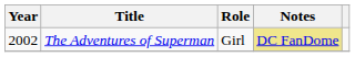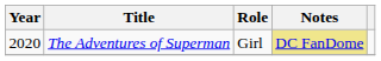The Adventures of Superman | Year: 2002 -> 2020
